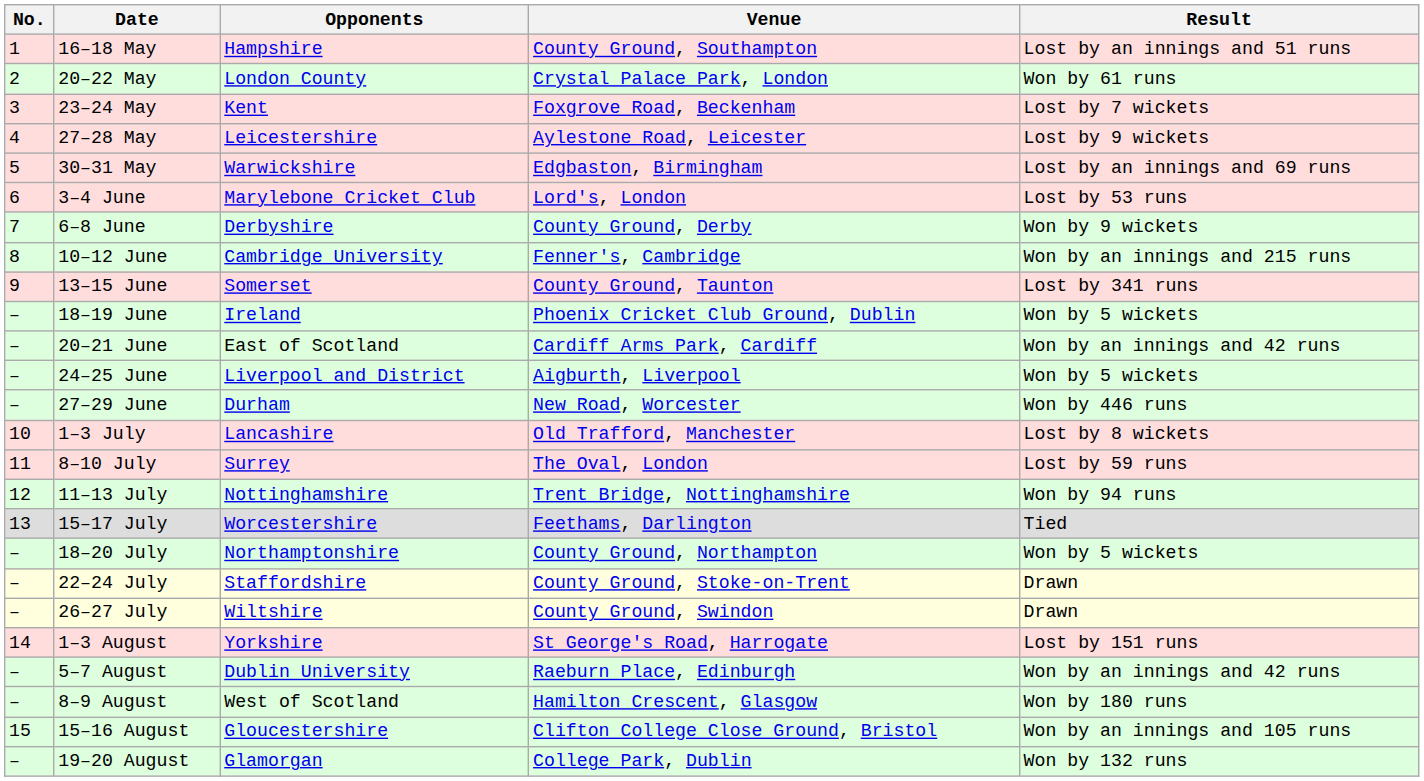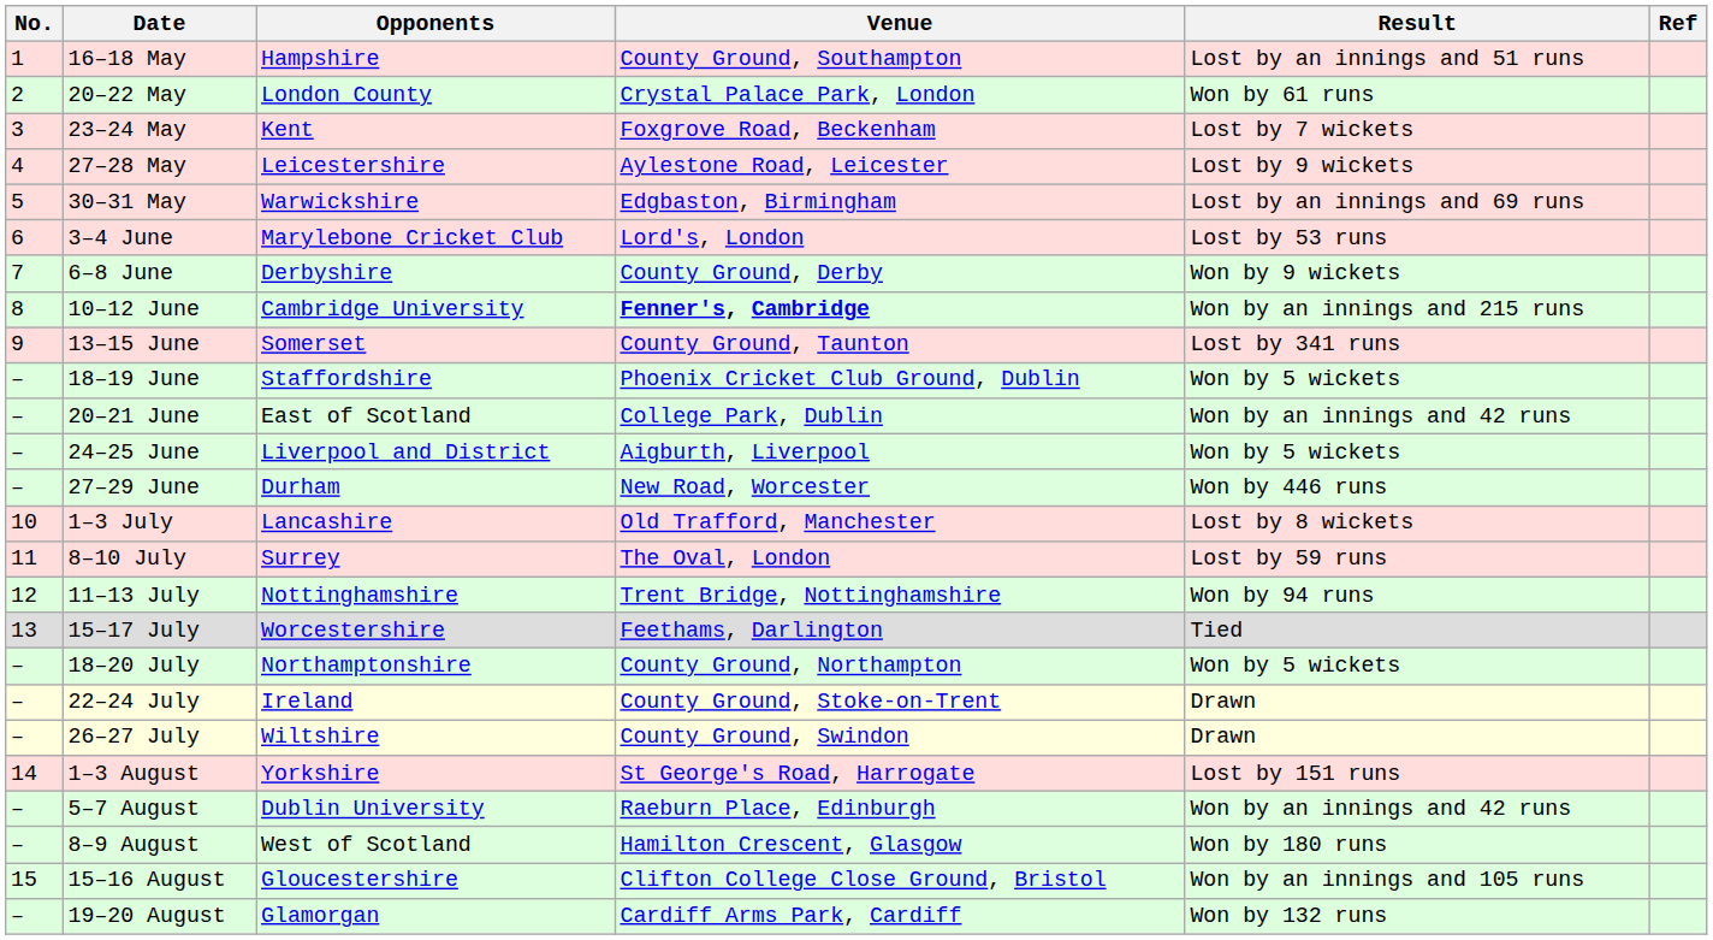+ column: Ref
10–12 June | Venue: normal -> bold
18–19 June | Opponents: Ireland -> Staffordshire
20–21 June | Venue: Cardiff Arms Park, Cardiff -> College Park, Dublin
22–24 July | Opponents: Staffordshire -> Ireland
19–20 August | Venue: College Park, Dublin -> Cardiff Arms Park, Cardiff
